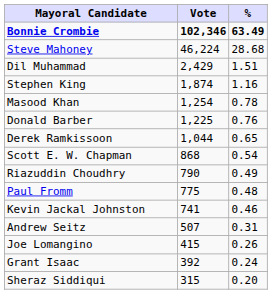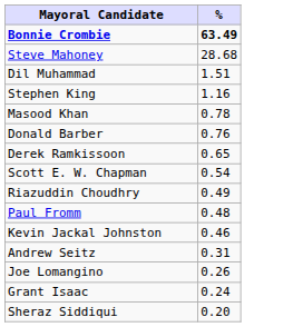- column: Vote | 102,346 | 46,224 | 2,429 | 1,874 | 1,254 | 1,225 | 1,044 | 868 | 790 | 775 | 741 | 507 | 415 | 392 | 315
